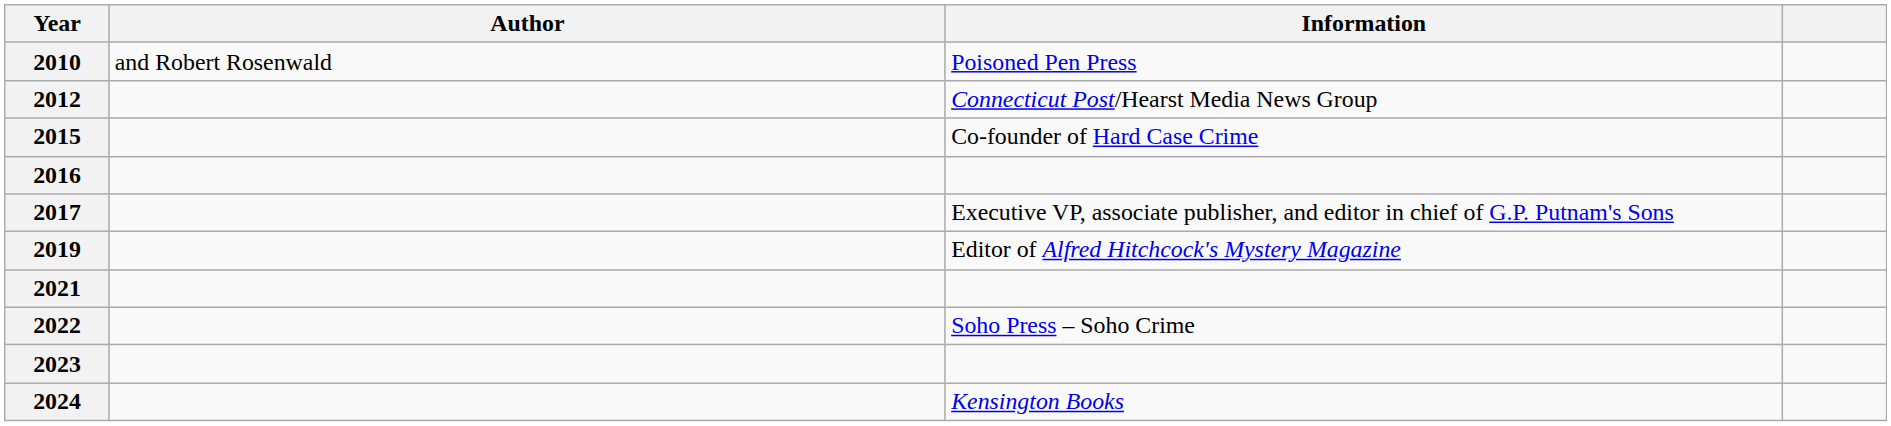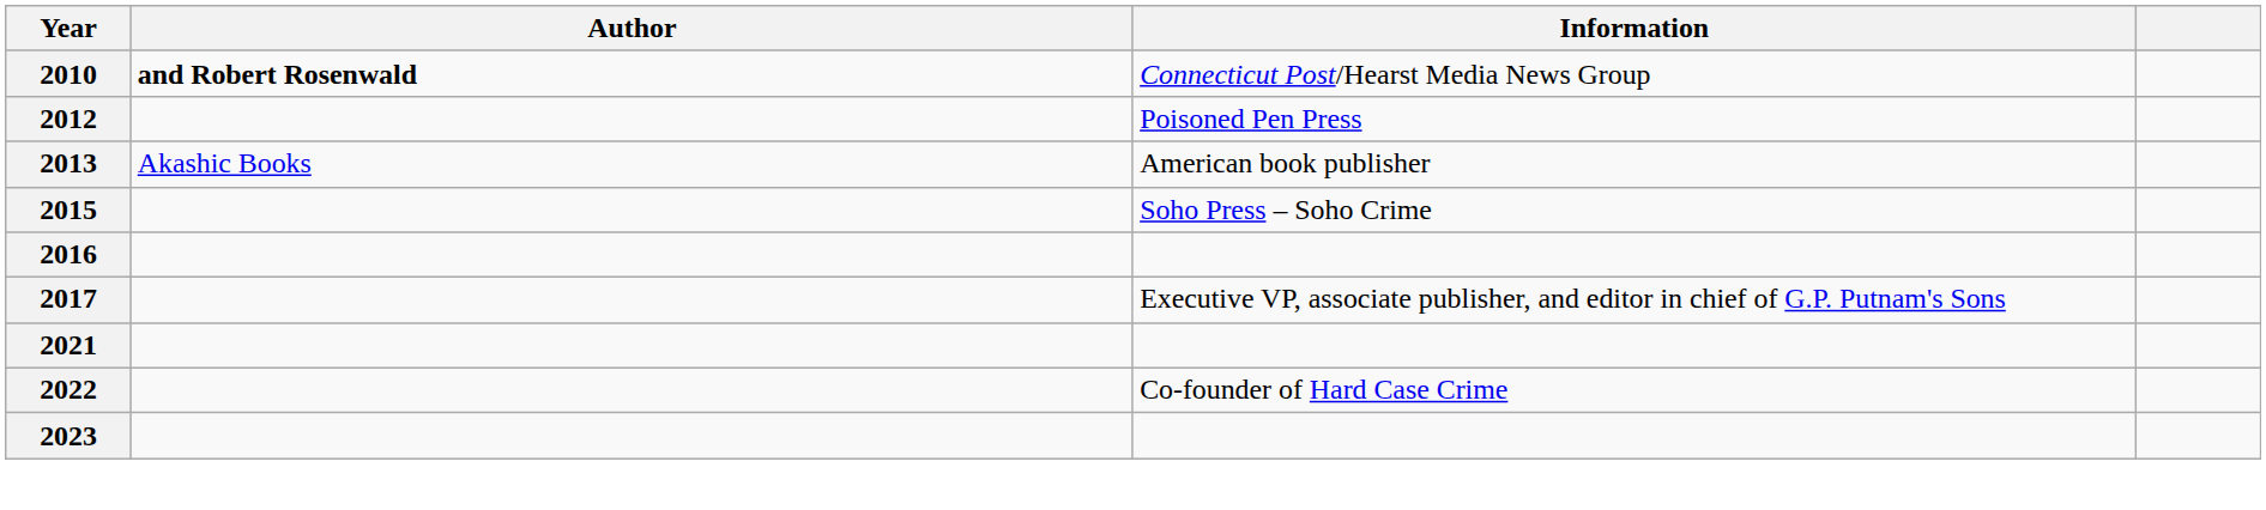2010 | Author: normal -> bold
2010 | Information: Poisoned Pen Press -> Connecticut Post/Hearst Media News Group
2012 | Information: Connecticut Post/Hearst Media News Group -> Poisoned Pen Press
+ row: 2013 | Akashic Books | American book publisher
2015 | Information: Co-founder of Hard Case Crime -> Soho Press – Soho Crime
- row: 2019 | Editor of Alfred Hitchcock's Mystery Magazine
2022 | Information: Soho Press – Soho Crime -> Co-founder of Hard Case Crime
- row: 2024 | Kensington Books
